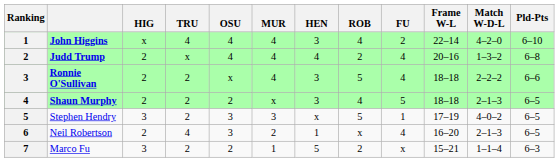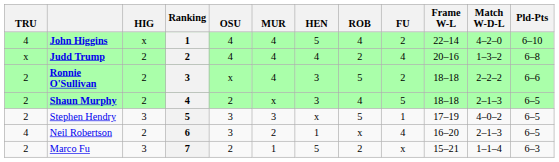columns swapped: Ranking <-> TRU
John Higgins | HEN: 3 -> 5
Ronnie O'Sullivan | FU: 4 -> 2
